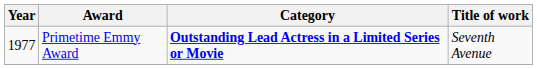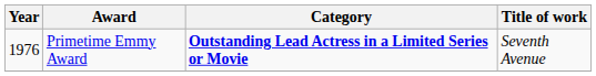Primetime Emmy Award | Year: 1977 -> 1976
